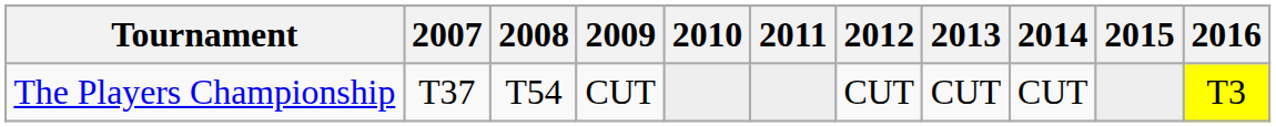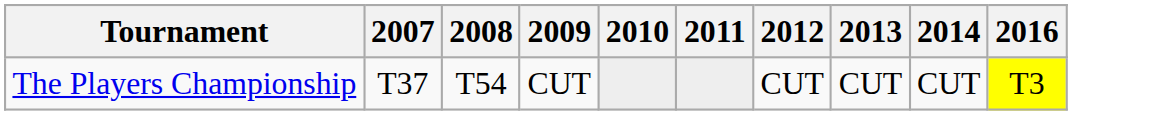- column: 2015
